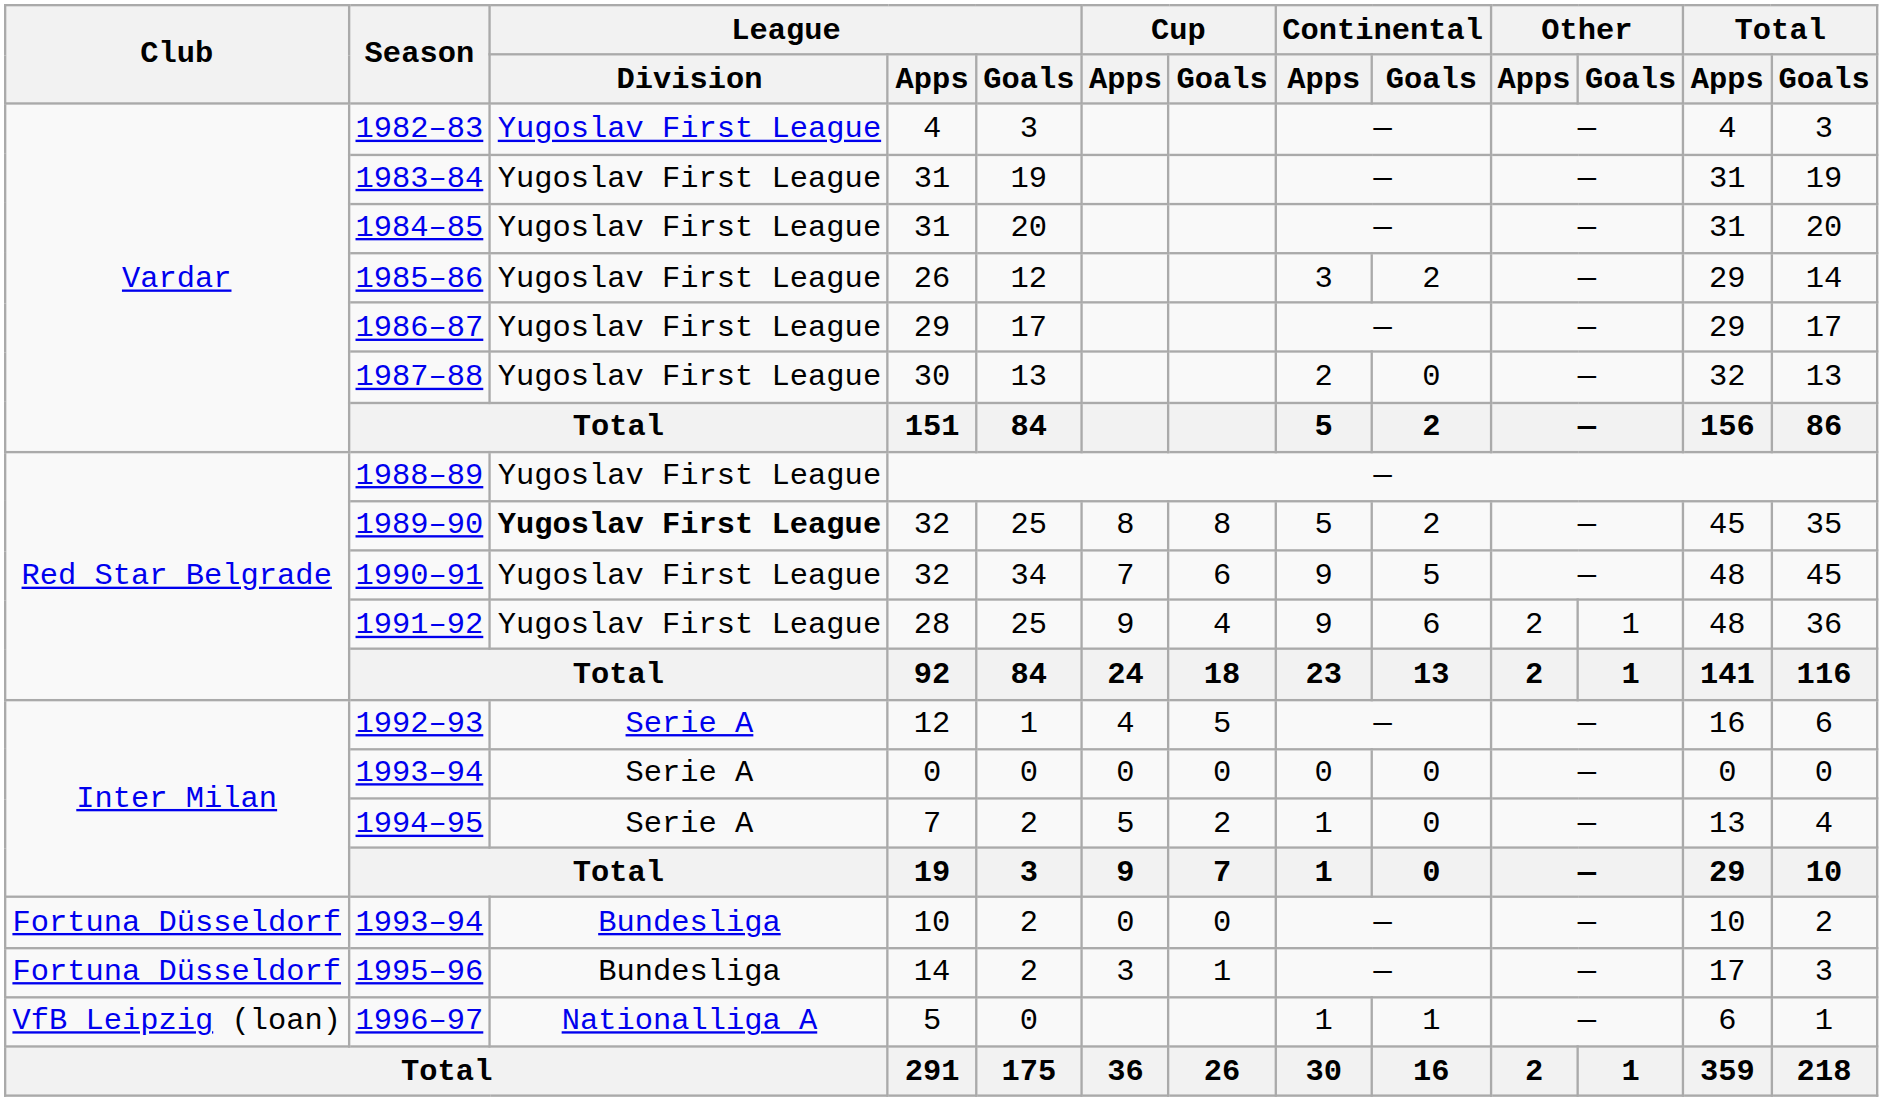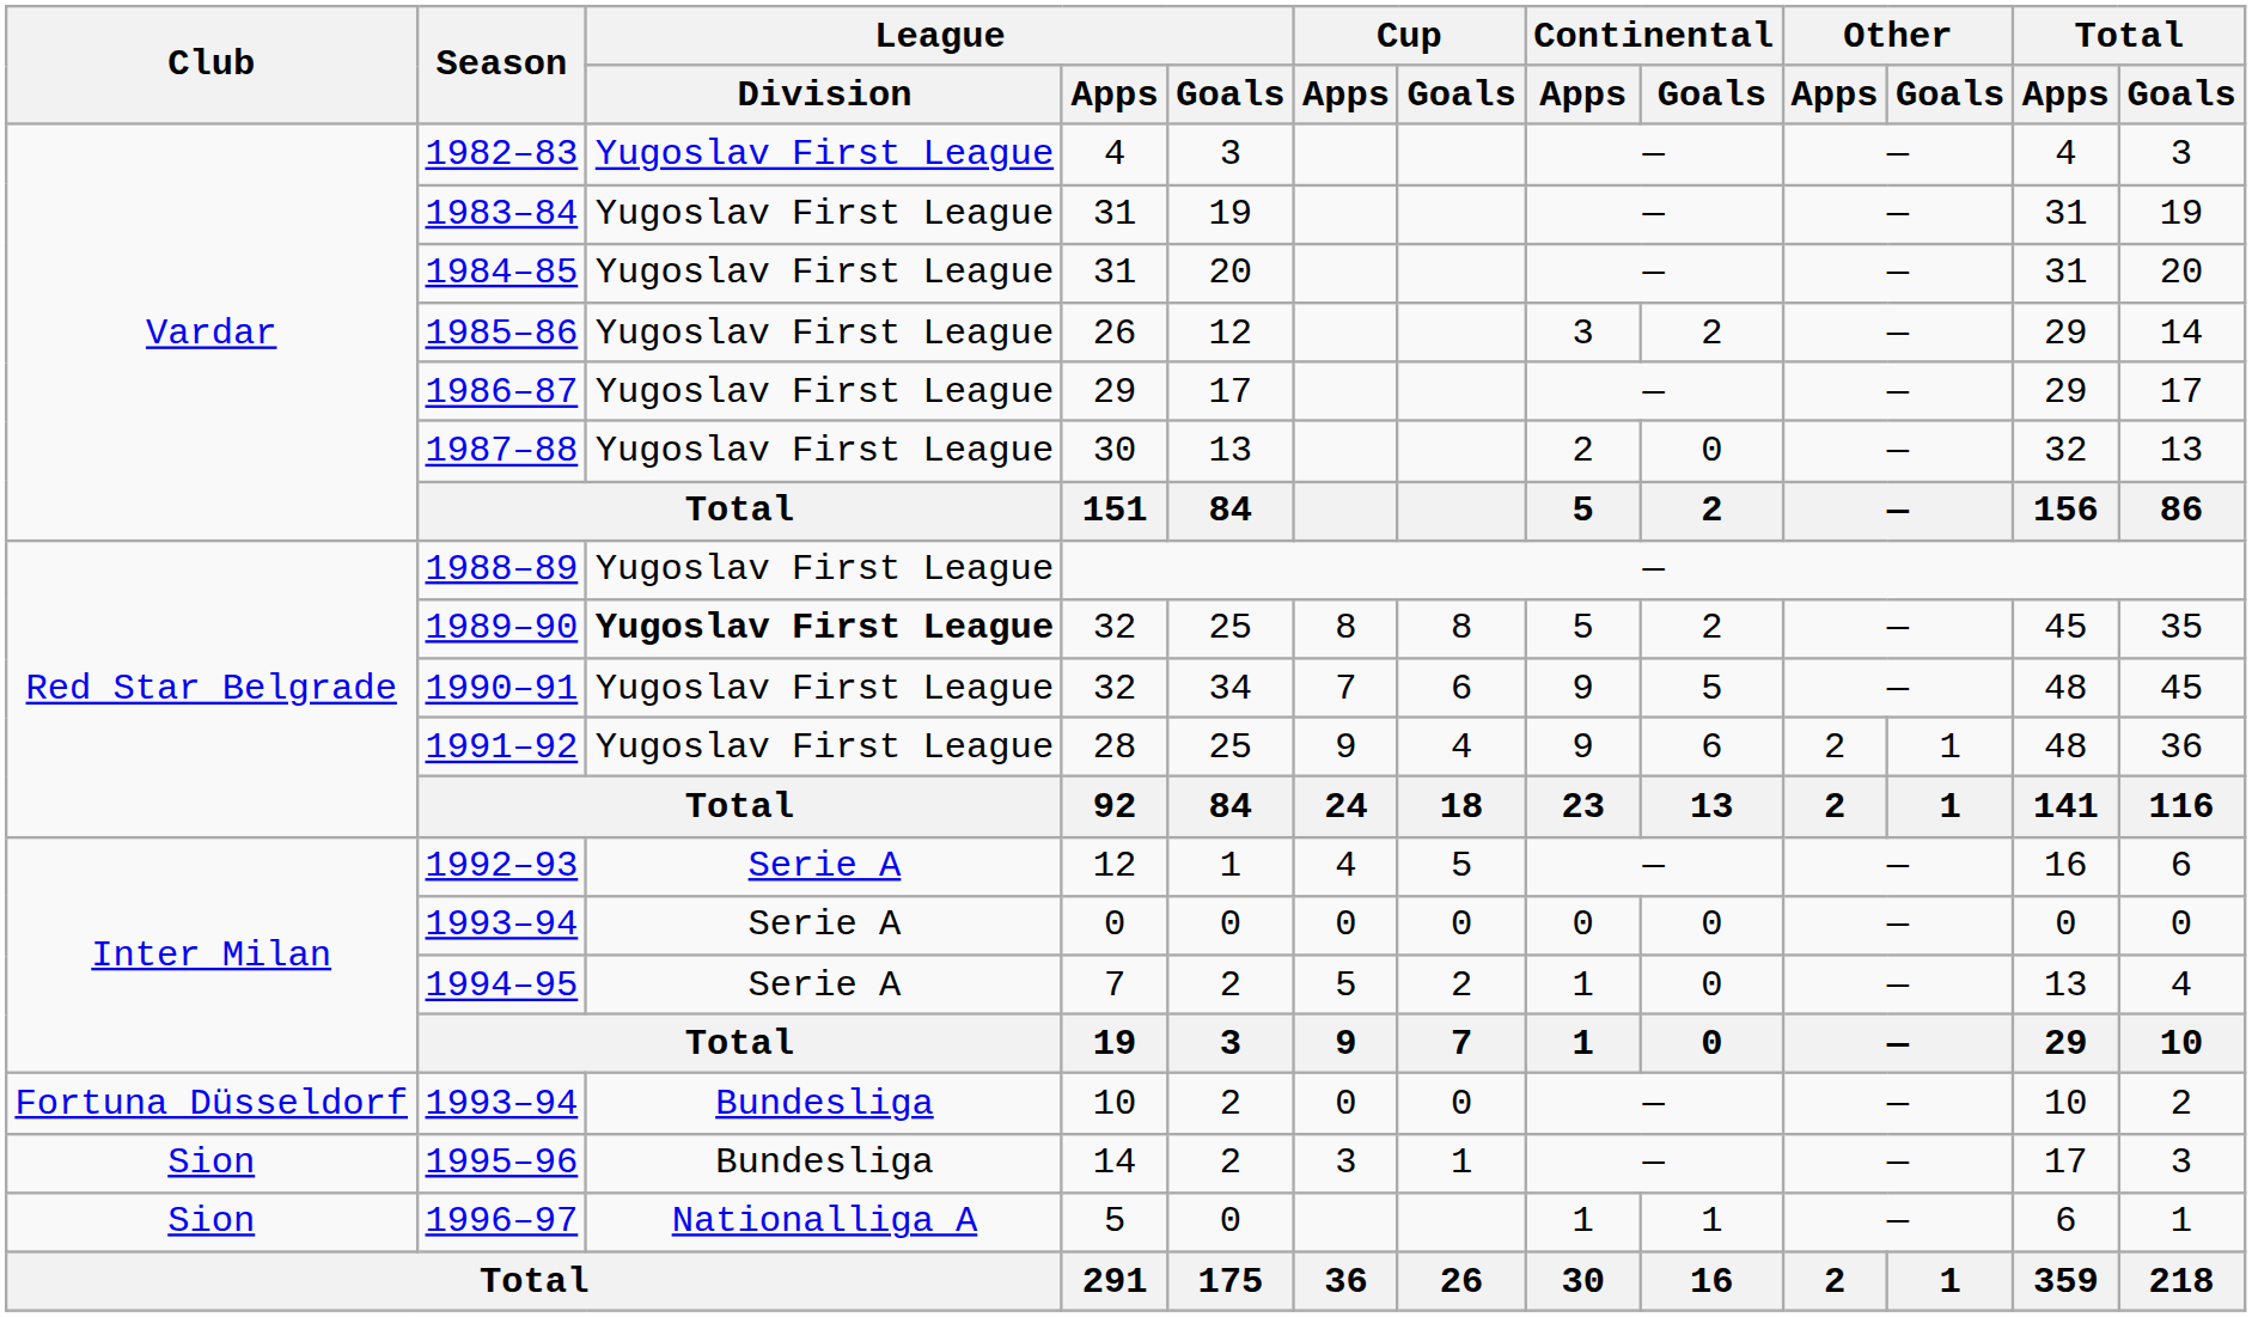1995–96 | Club: Fortuna Düsseldorf -> Sion
1996–97 | Club: VfB Leipzig (loan) -> Sion
